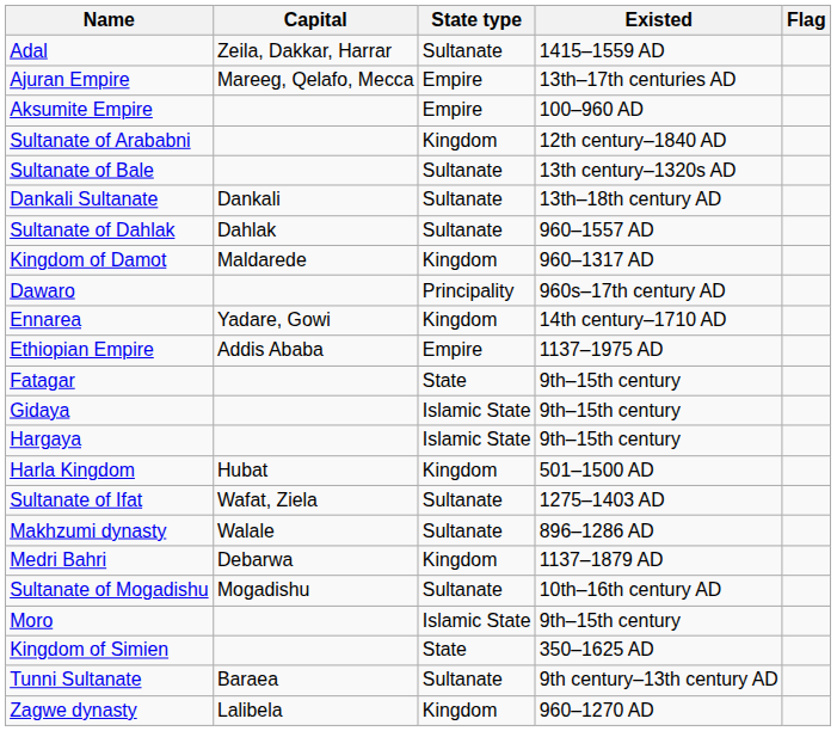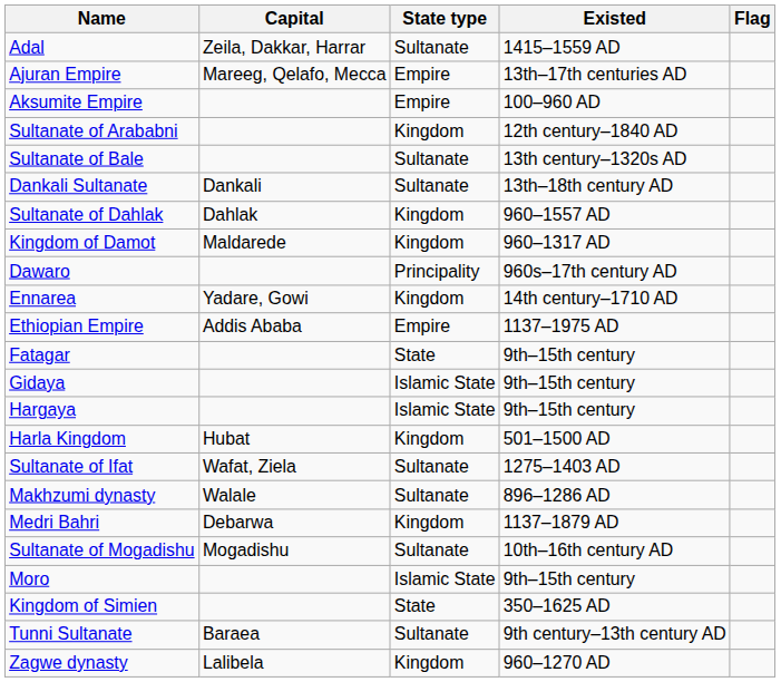Sultanate of Dahlak | State type: Sultanate -> Kingdom
